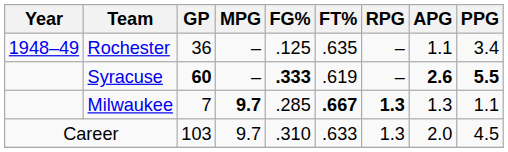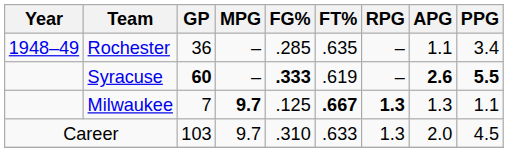Rochester | FG%: .125 -> .285
Milwaukee | FG%: .285 -> .125
